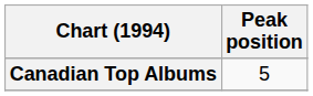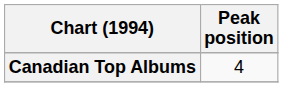Canadian Top Albums | Peak position: 5 -> 4
